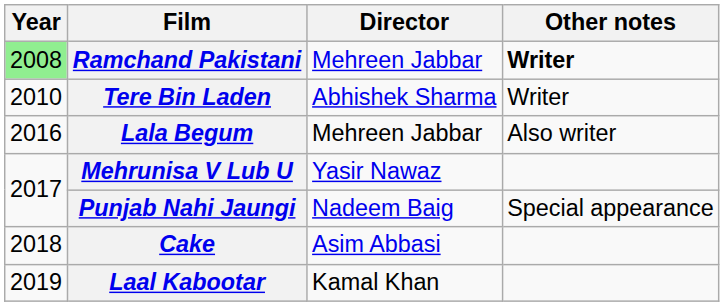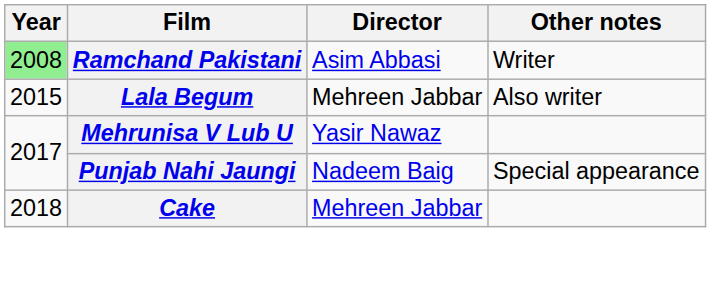Ramchand Pakistani | Director: Mehreen Jabbar -> Asim Abbasi
Ramchand Pakistani | Other notes: bold -> normal
- row: 2010 | Tere Bin Laden | Abhishek Sharma | Writer
Lala Begum | Year: 2016 -> 2015
Cake | Director: Asim Abbasi -> Mehreen Jabbar
- row: 2019 | Laal Kabootar | Kamal Khan
